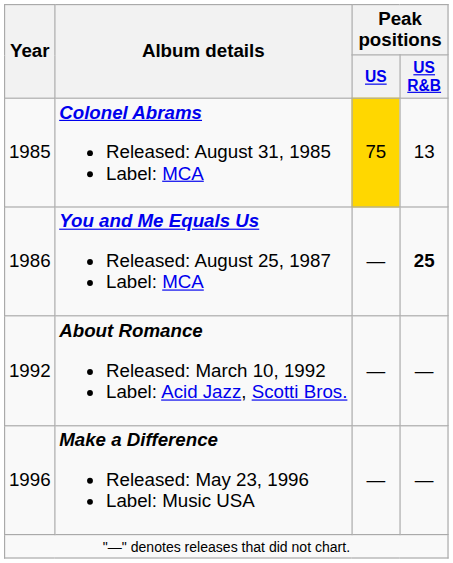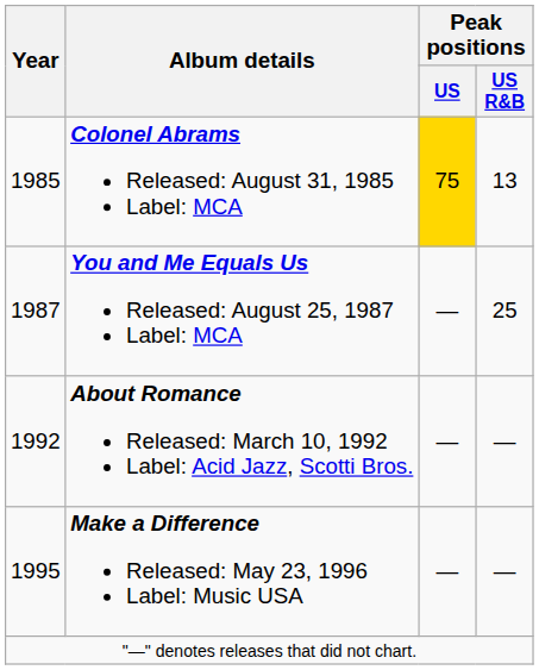You and Me Equals Us Released: August 25, 1987 Label: MCA | Year: 1986 -> 1987
You and Me Equals Us Released: August 25, 1987 Label: MCA | Peak positions / US R&B: bold -> normal
Make a Difference Released: May 23, 1996 Label: Music USA | Year: 1996 -> 1995
